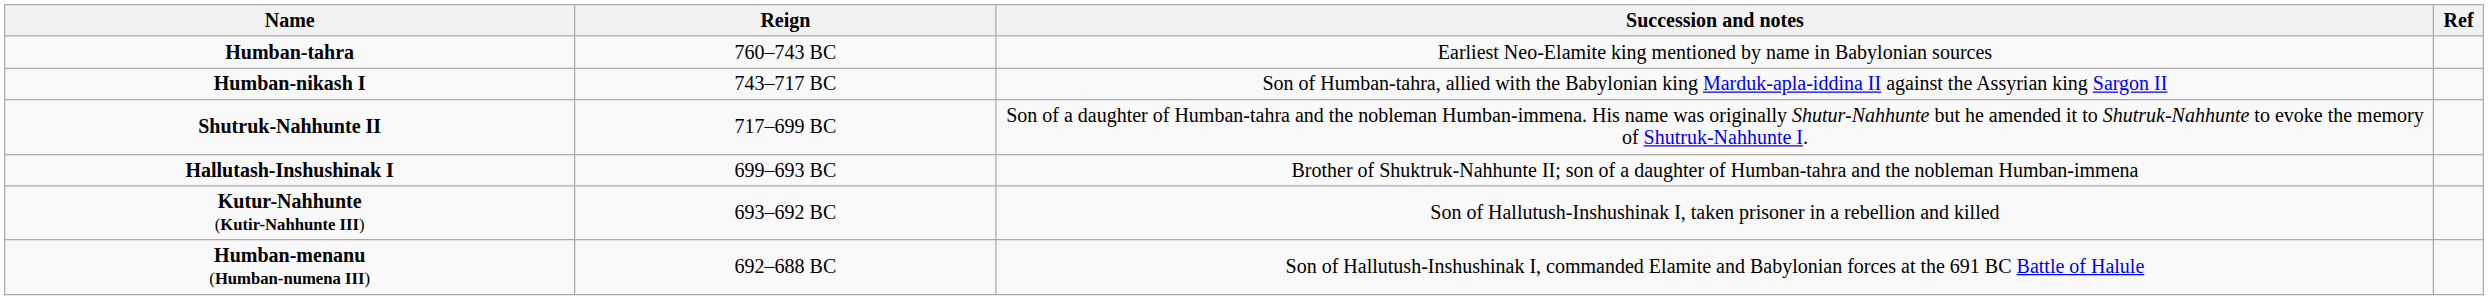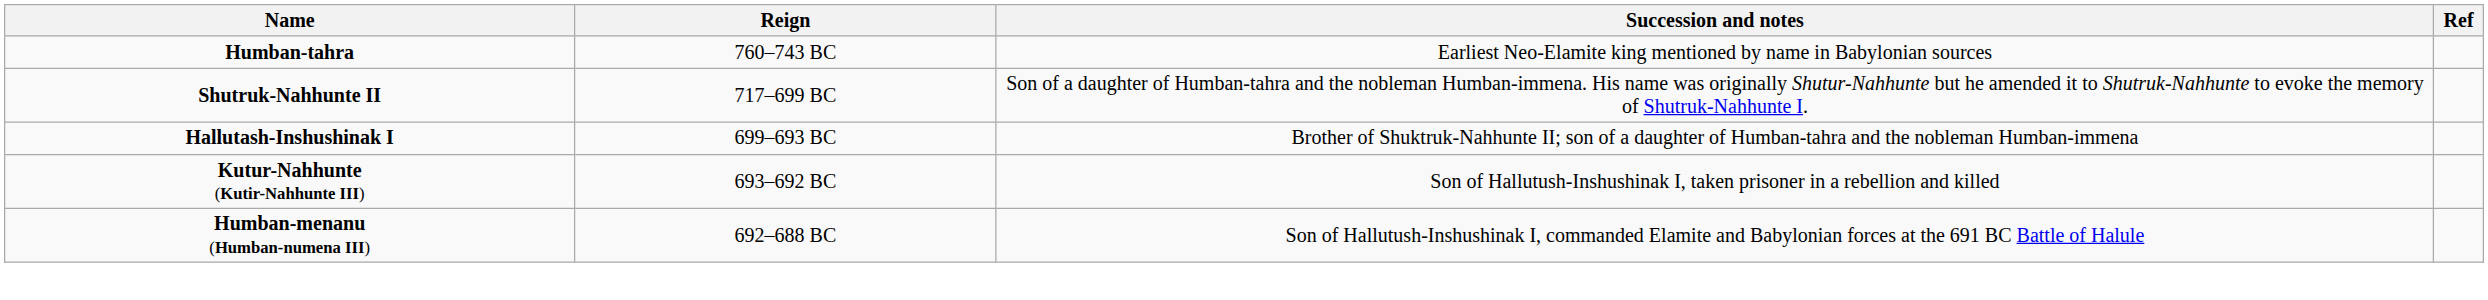- row: Humban-nikash I | 743–717 BC | Son of Humban-tahra, allied with the Babylonian king Marduk-apla-iddina II against the Assyrian king Sargon II
